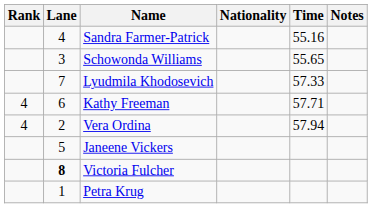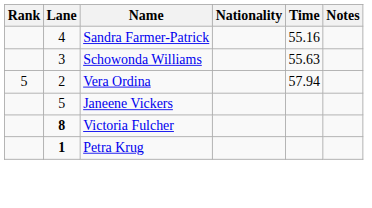Schowonda Williams | Time: 55.65 -> 55.63
- row: 7 | Lyudmila Khodosevich | 57.33
- row: 4 | 6 | Kathy Freeman | 57.71
Vera Ordina | Rank: 4 -> 5
Petra Krug | Lane: normal -> bold
